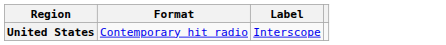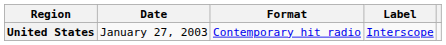+ column: Date | January 27, 2003
